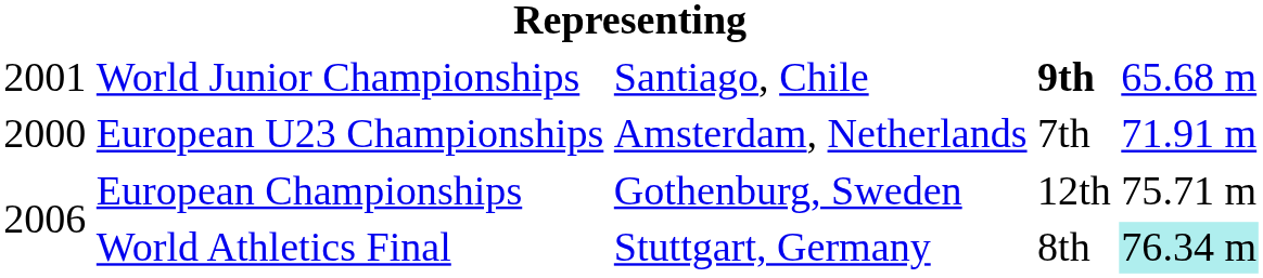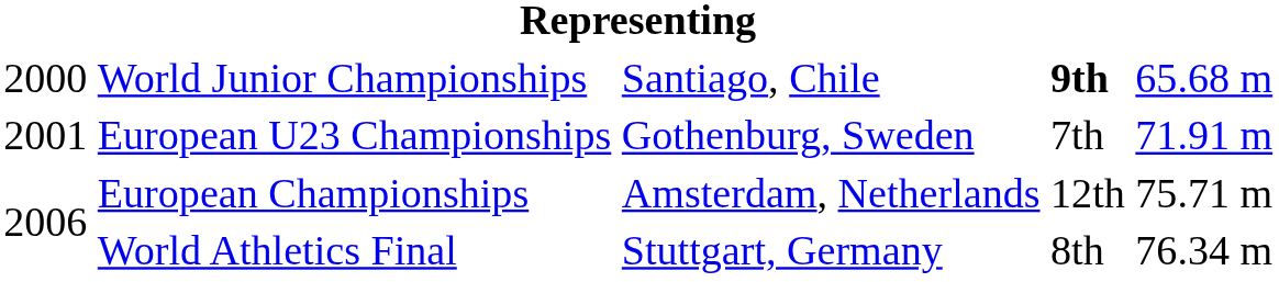World Junior Championships | column 1: 2001 -> 2000
European U23 Championships | column 1: 2000 -> 2001
European U23 Championships | column 3: Amsterdam, Netherlands -> Gothenburg, Sweden
European Championships | column 3: Gothenburg, Sweden -> Amsterdam, Netherlands
World Athletics Final | column 5: paleturquoise background -> no background
